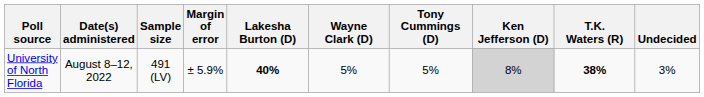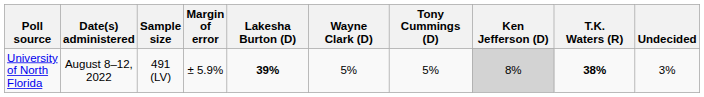University of North Florida | Lakesha Burton (D): 40% -> 39%
